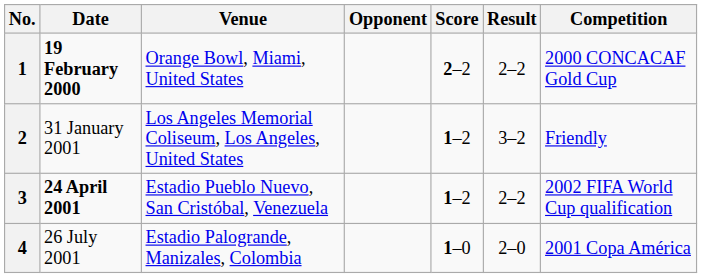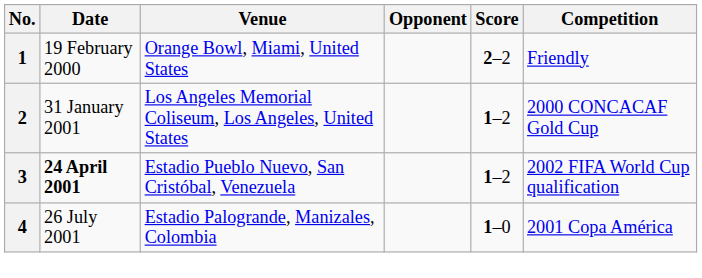- column: Result | 2–2 | 3–2 | 2–2 | 2–0
1 | Date: bold -> normal
1 | Competition: 2000 CONCACAF Gold Cup -> Friendly
2 | Competition: Friendly -> 2000 CONCACAF Gold Cup
